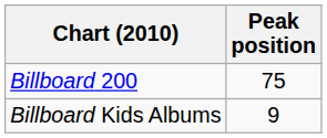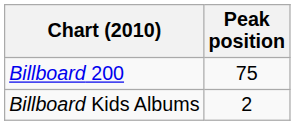Billboard Kids Albums | Peak position: 9 -> 2
